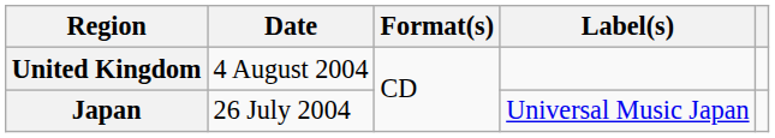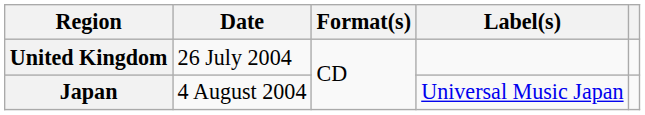United Kingdom | Date: 4 August 2004 -> 26 July 2004
Japan | Date: 26 July 2004 -> 4 August 2004
